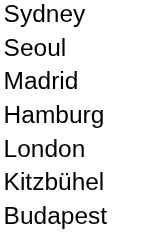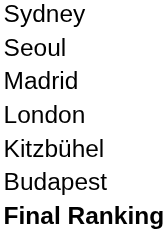- row: Hamburg
+ row: Final Ranking
